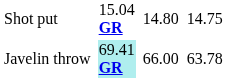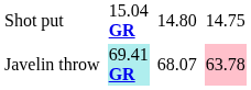Javelin throw | column 5: 66.00 -> 68.07
Javelin throw | column 7: no background -> pink background
